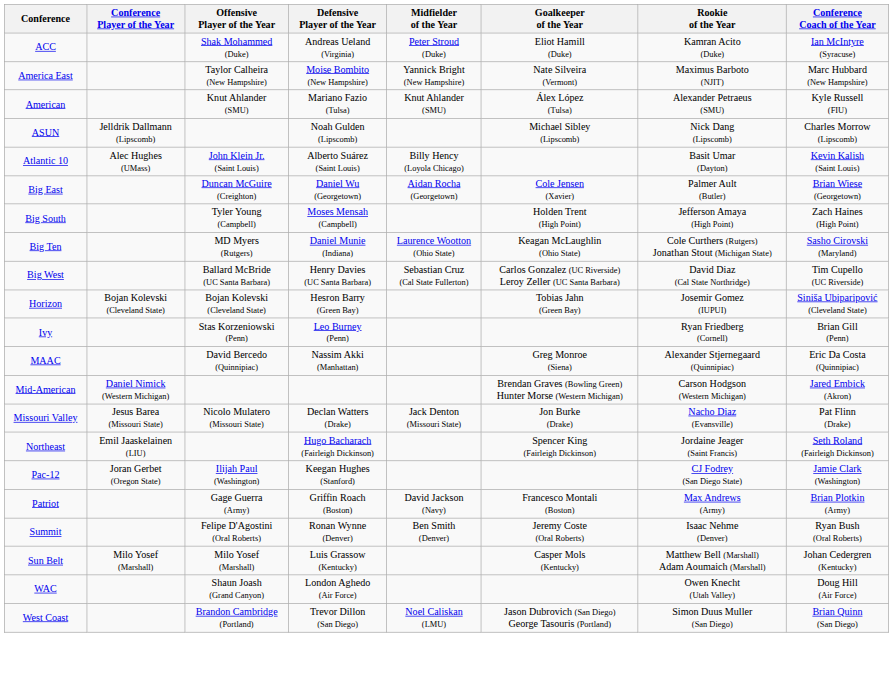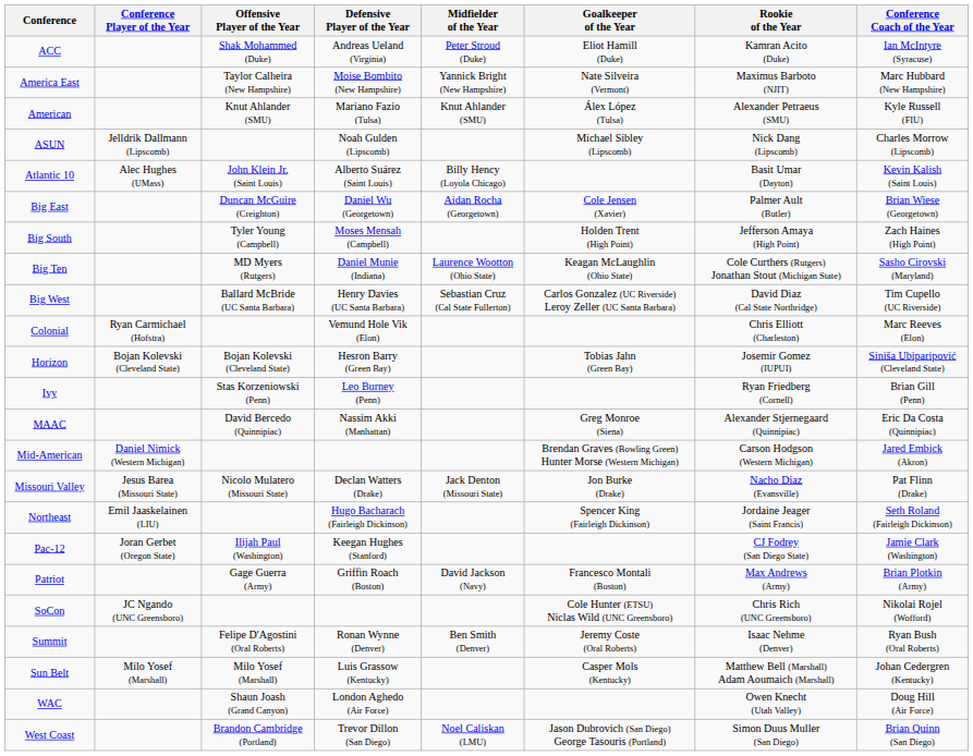+ row: Colonial | Ryan Carmichael (Hofstra) | Vemund Hole Vik (Elon) | Chris Elliott (Charleston) | Marc Reeves (Elon)
+ row: SoCon | JC Ngando (UNC Greensboro) | Cole Hunter (ETSU) Niclas Wild (UNC Greensboro) | Chris Rich (UNC Greensboro) | Nikolai Rojel (Wofford)
